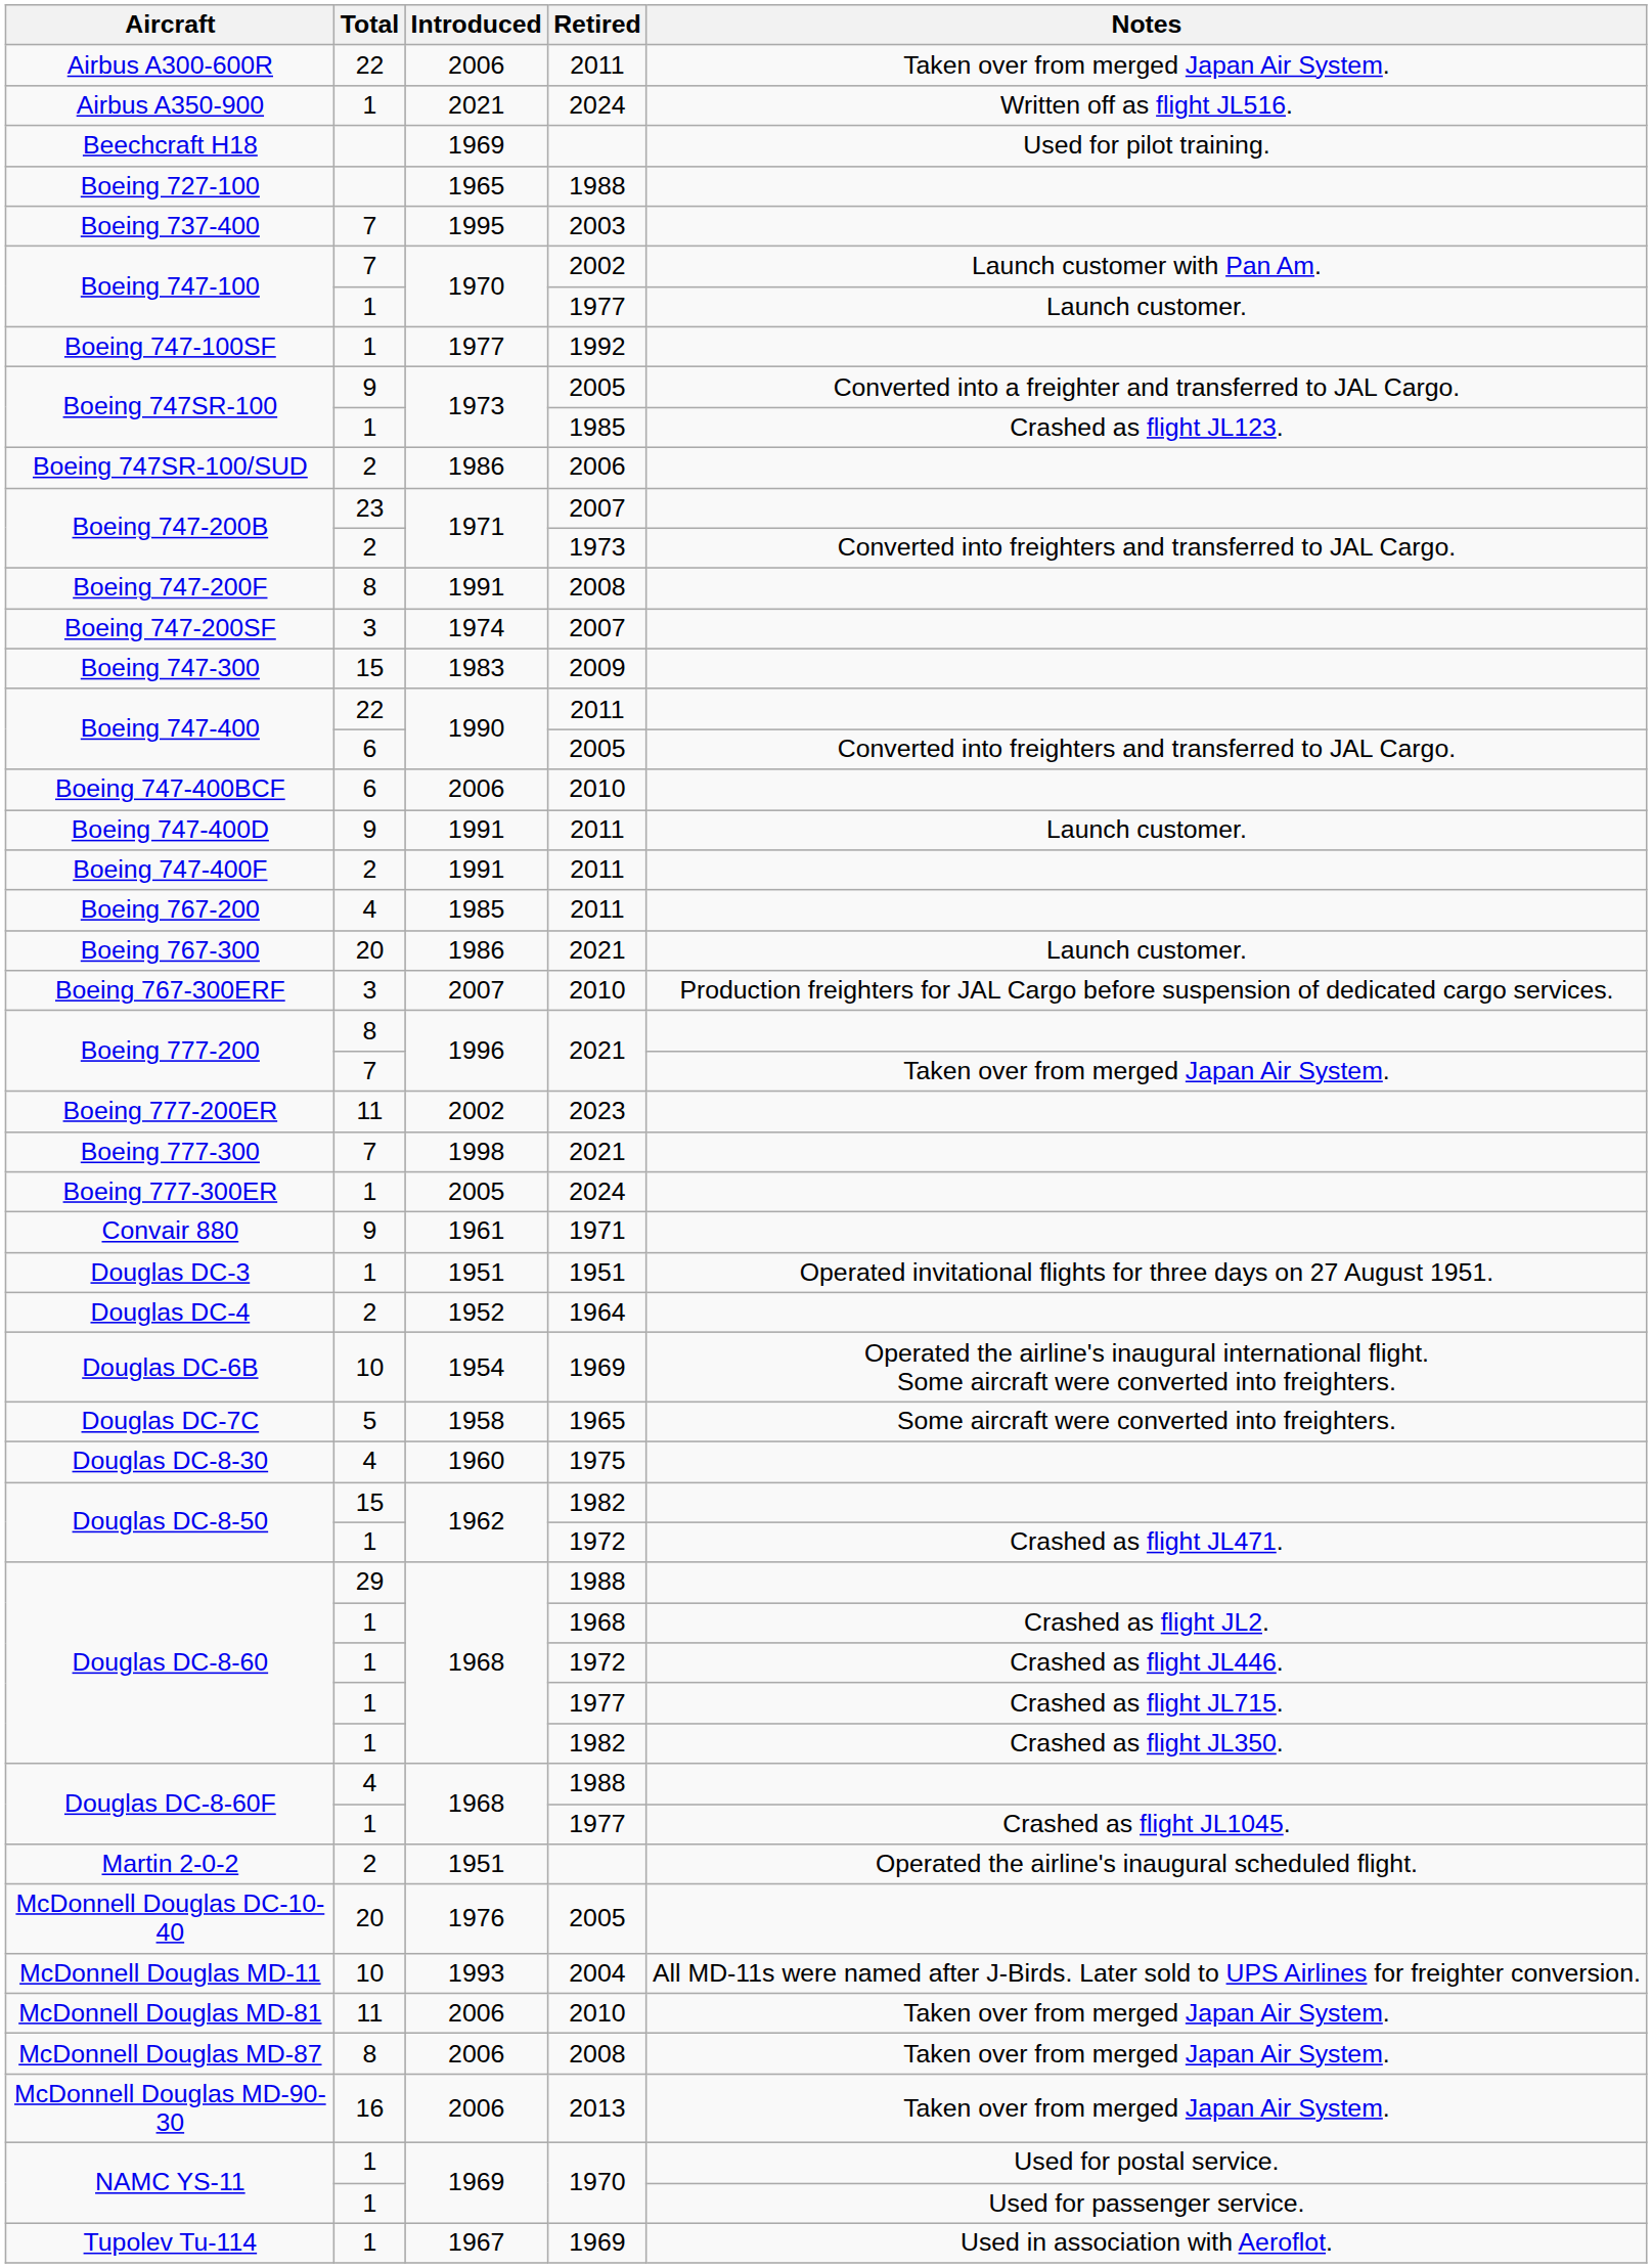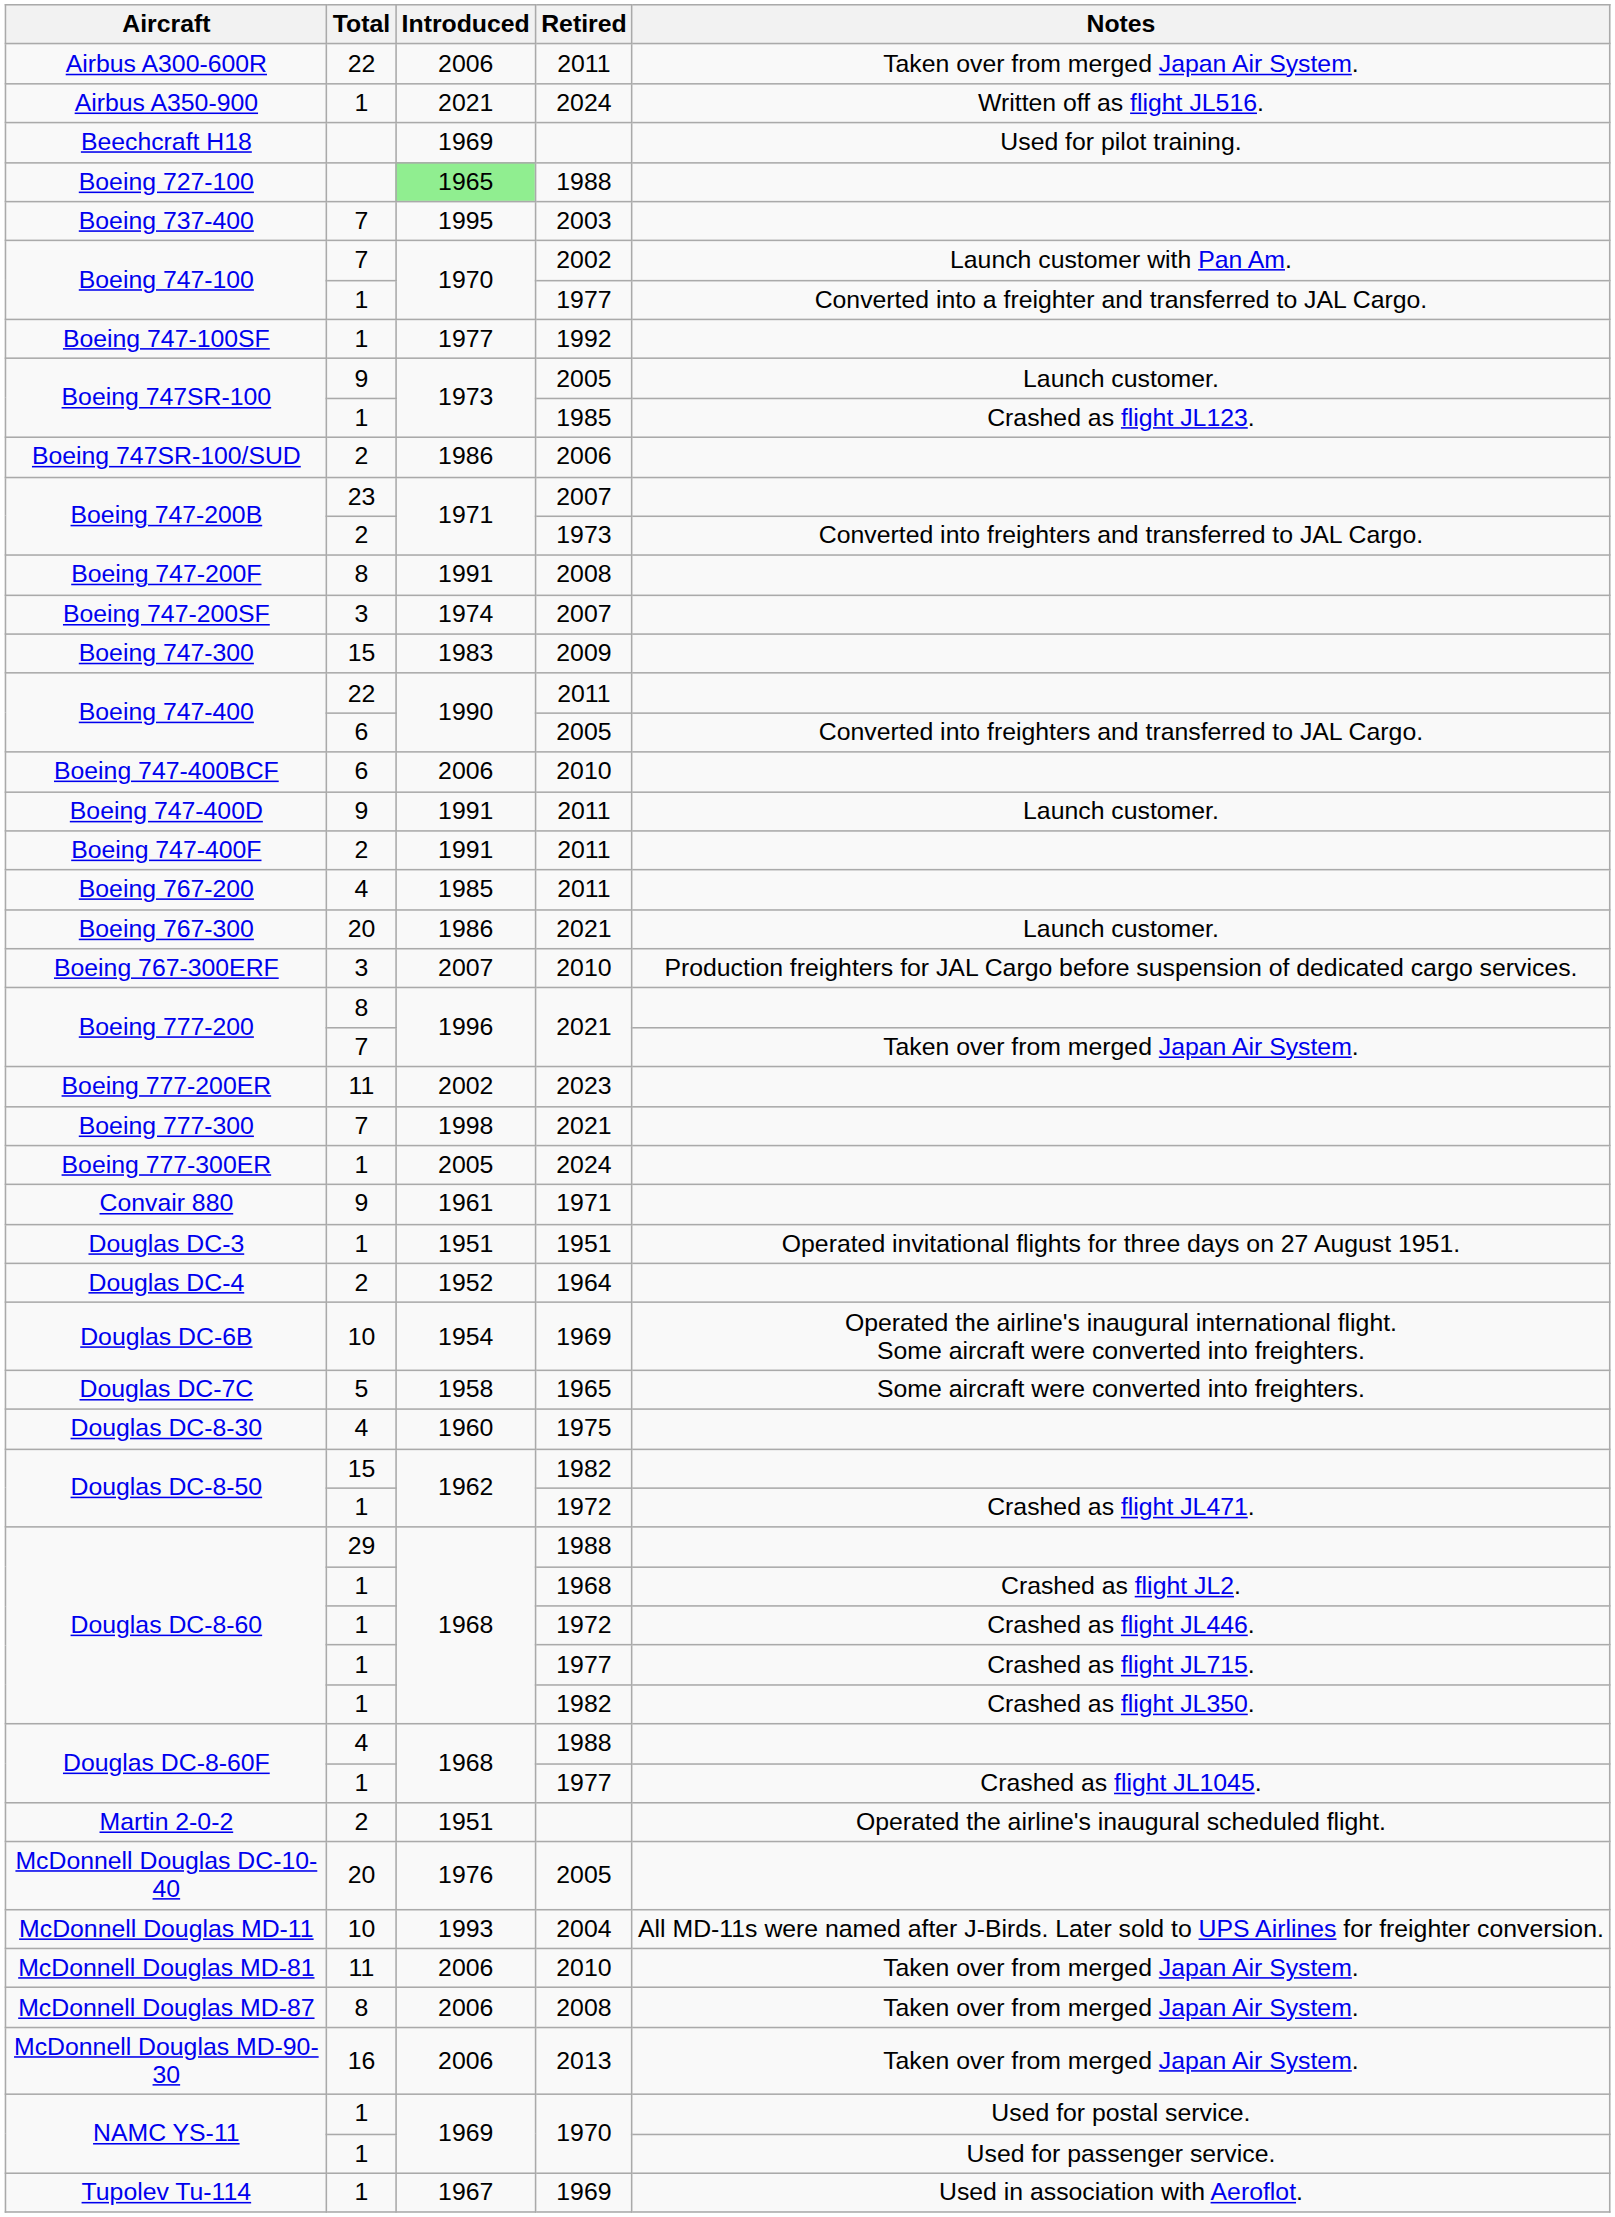Boeing 727-100 | Introduced: no background -> lightgreen background
Boeing 747-100 / 1977 | Notes: Launch customer. -> Converted into a freighter and transferred to JAL Cargo.
Boeing 747SR-100 / 2005 | Notes: Converted into a freighter and transferred to JAL Cargo. -> Launch customer.
